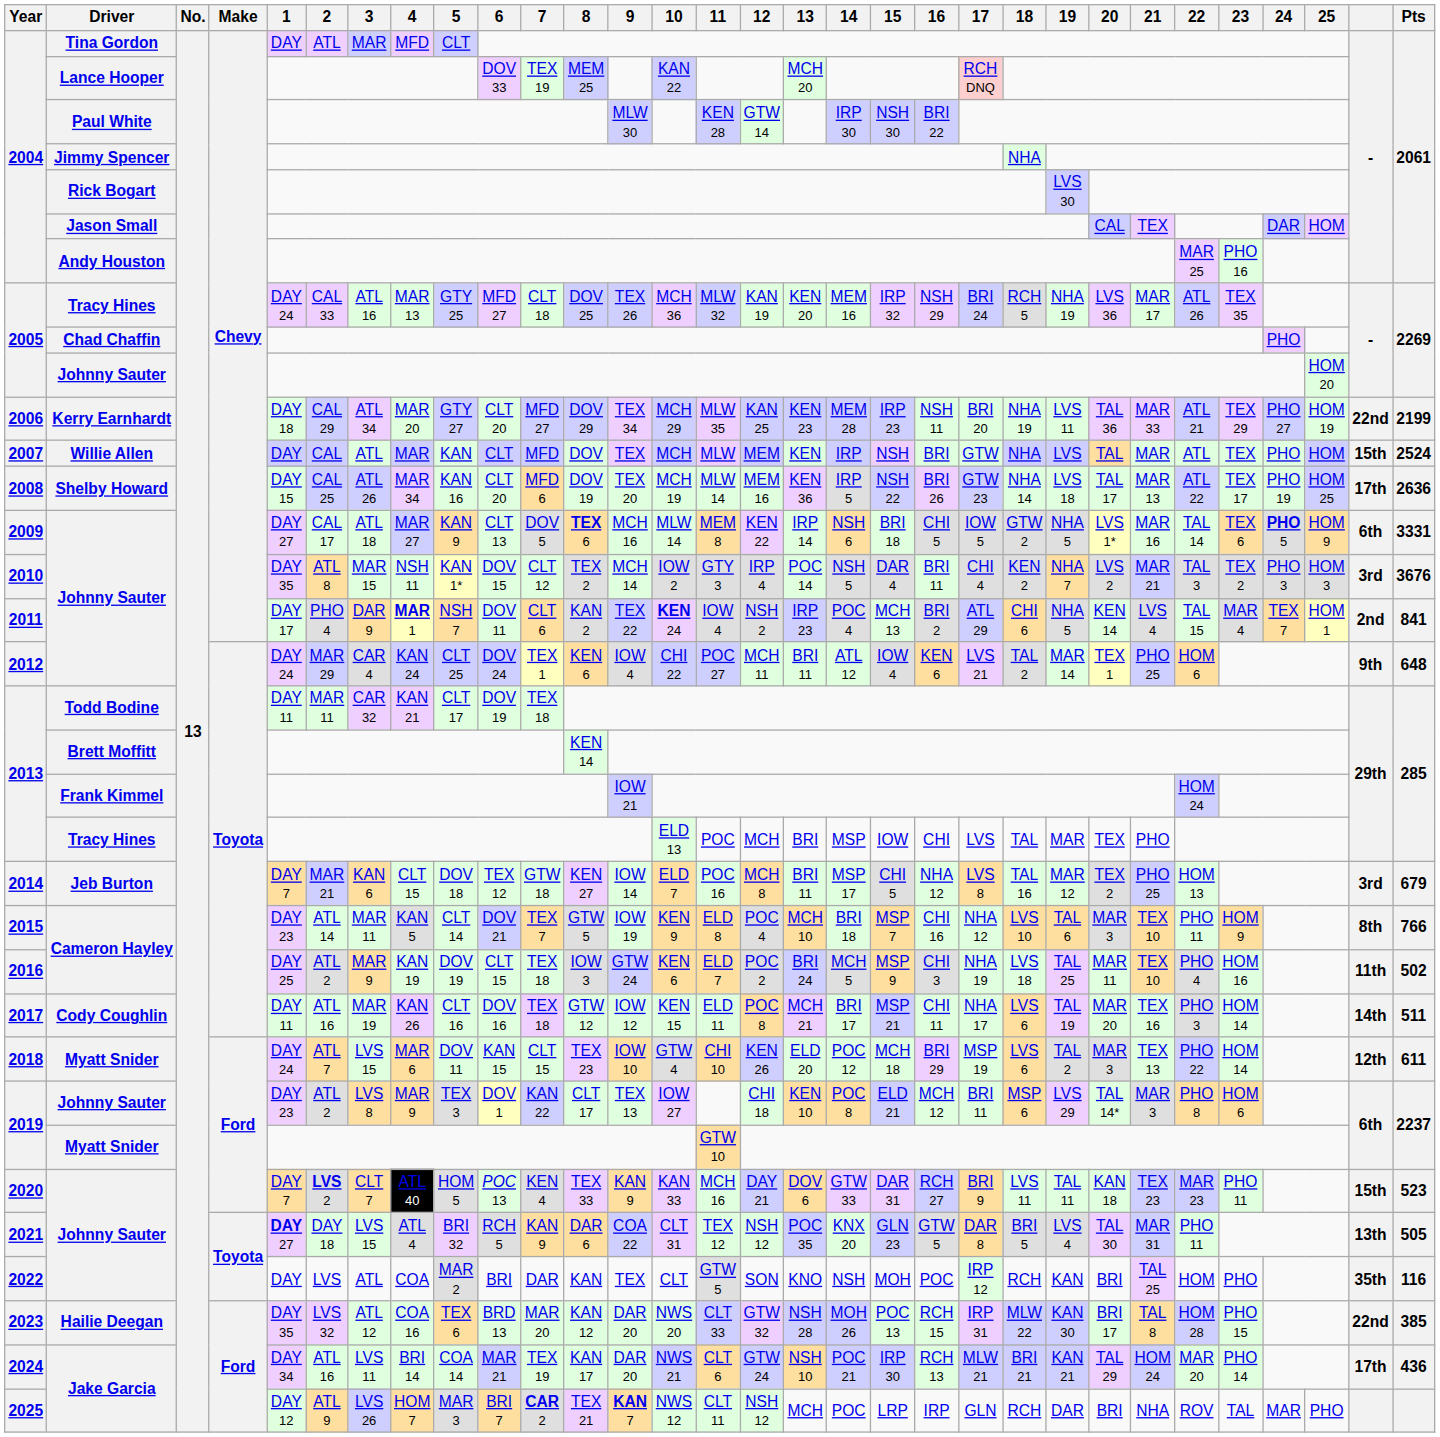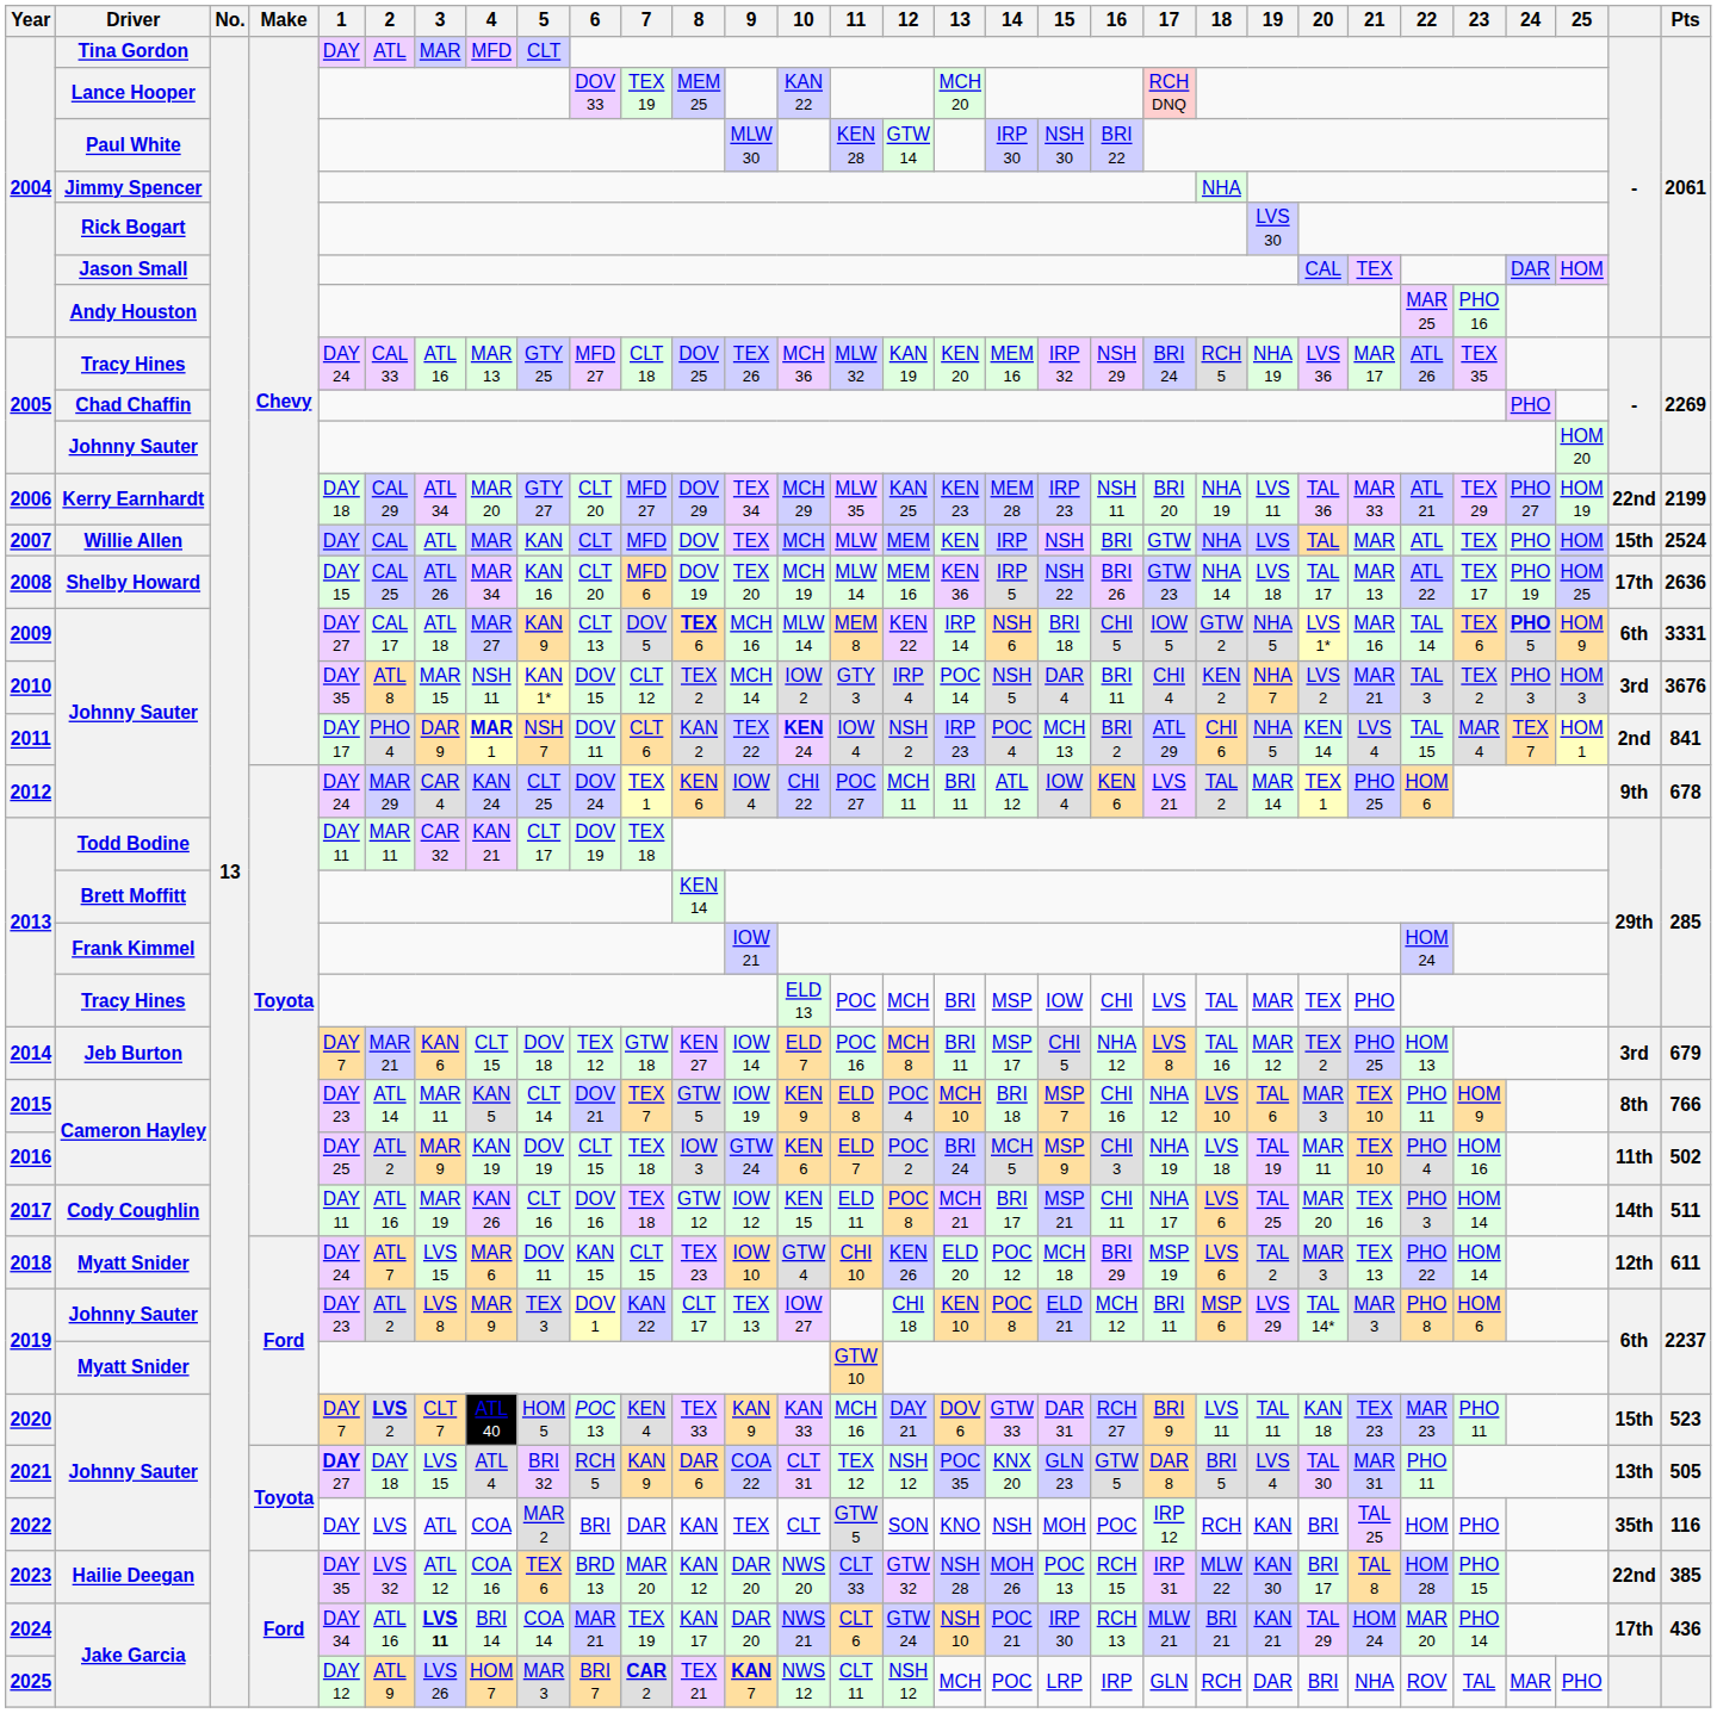2012 | Pts: 648 -> 678
2016 | 19: TAL 25 -> TAL 19
2017 | 19: TAL 19 -> TAL 25
2024 | 3: normal -> bold
